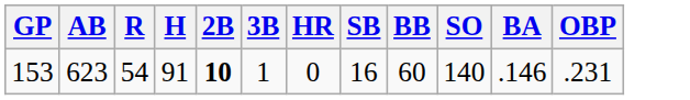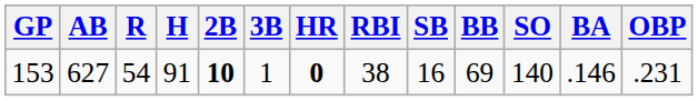+ column: RBI | 38
153 | AB: 623 -> 627
153 | HR: normal -> bold
153 | BB: 60 -> 69
